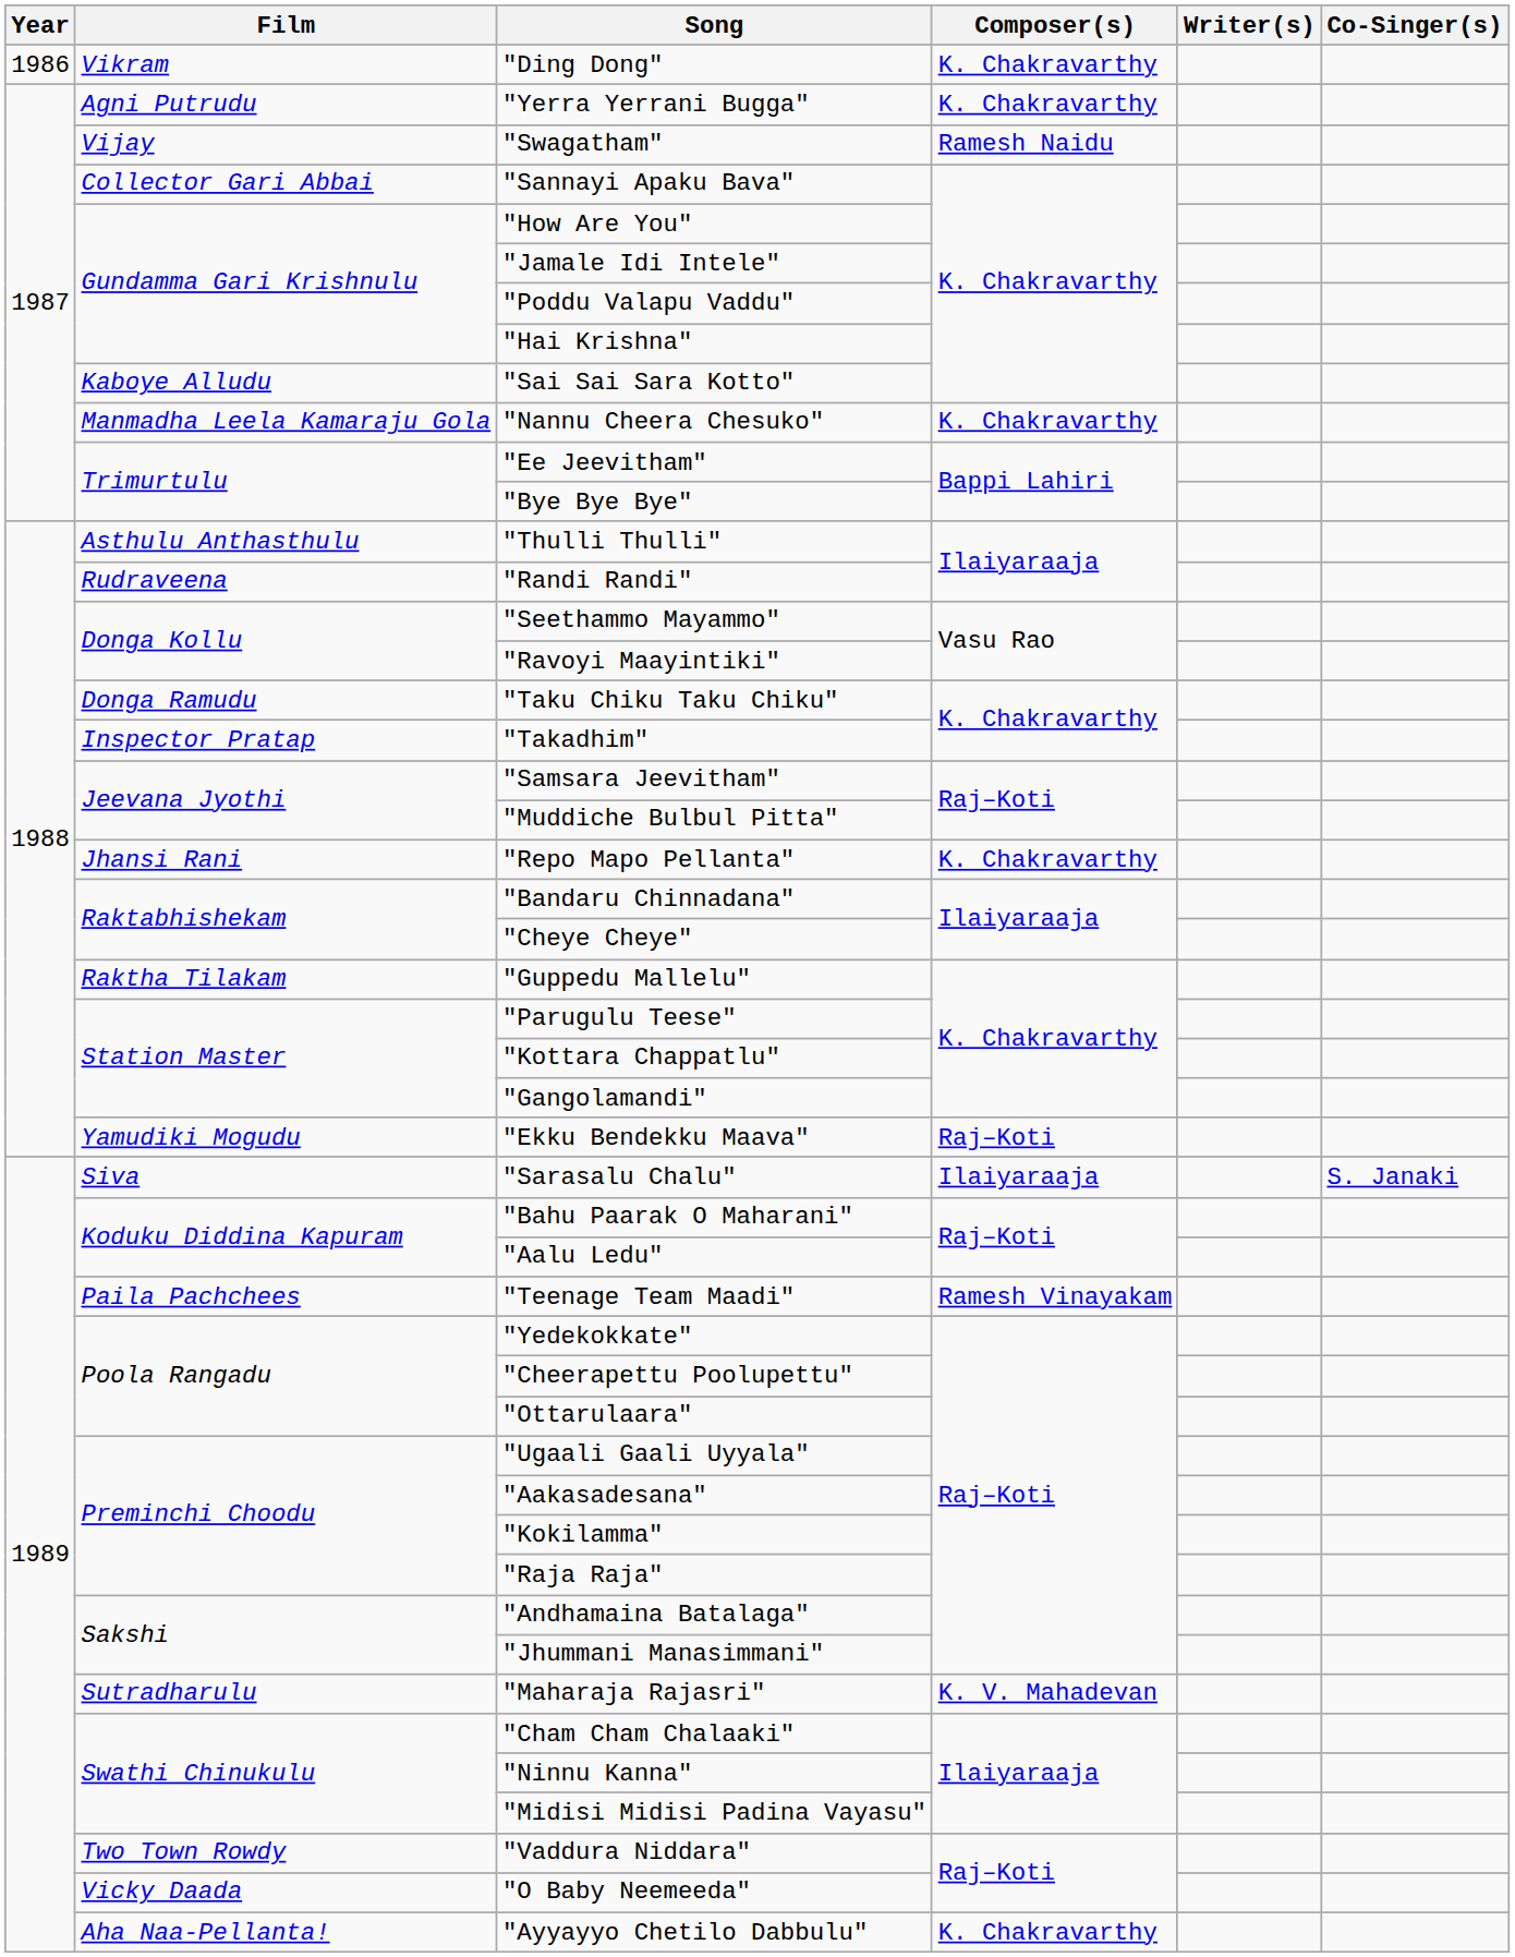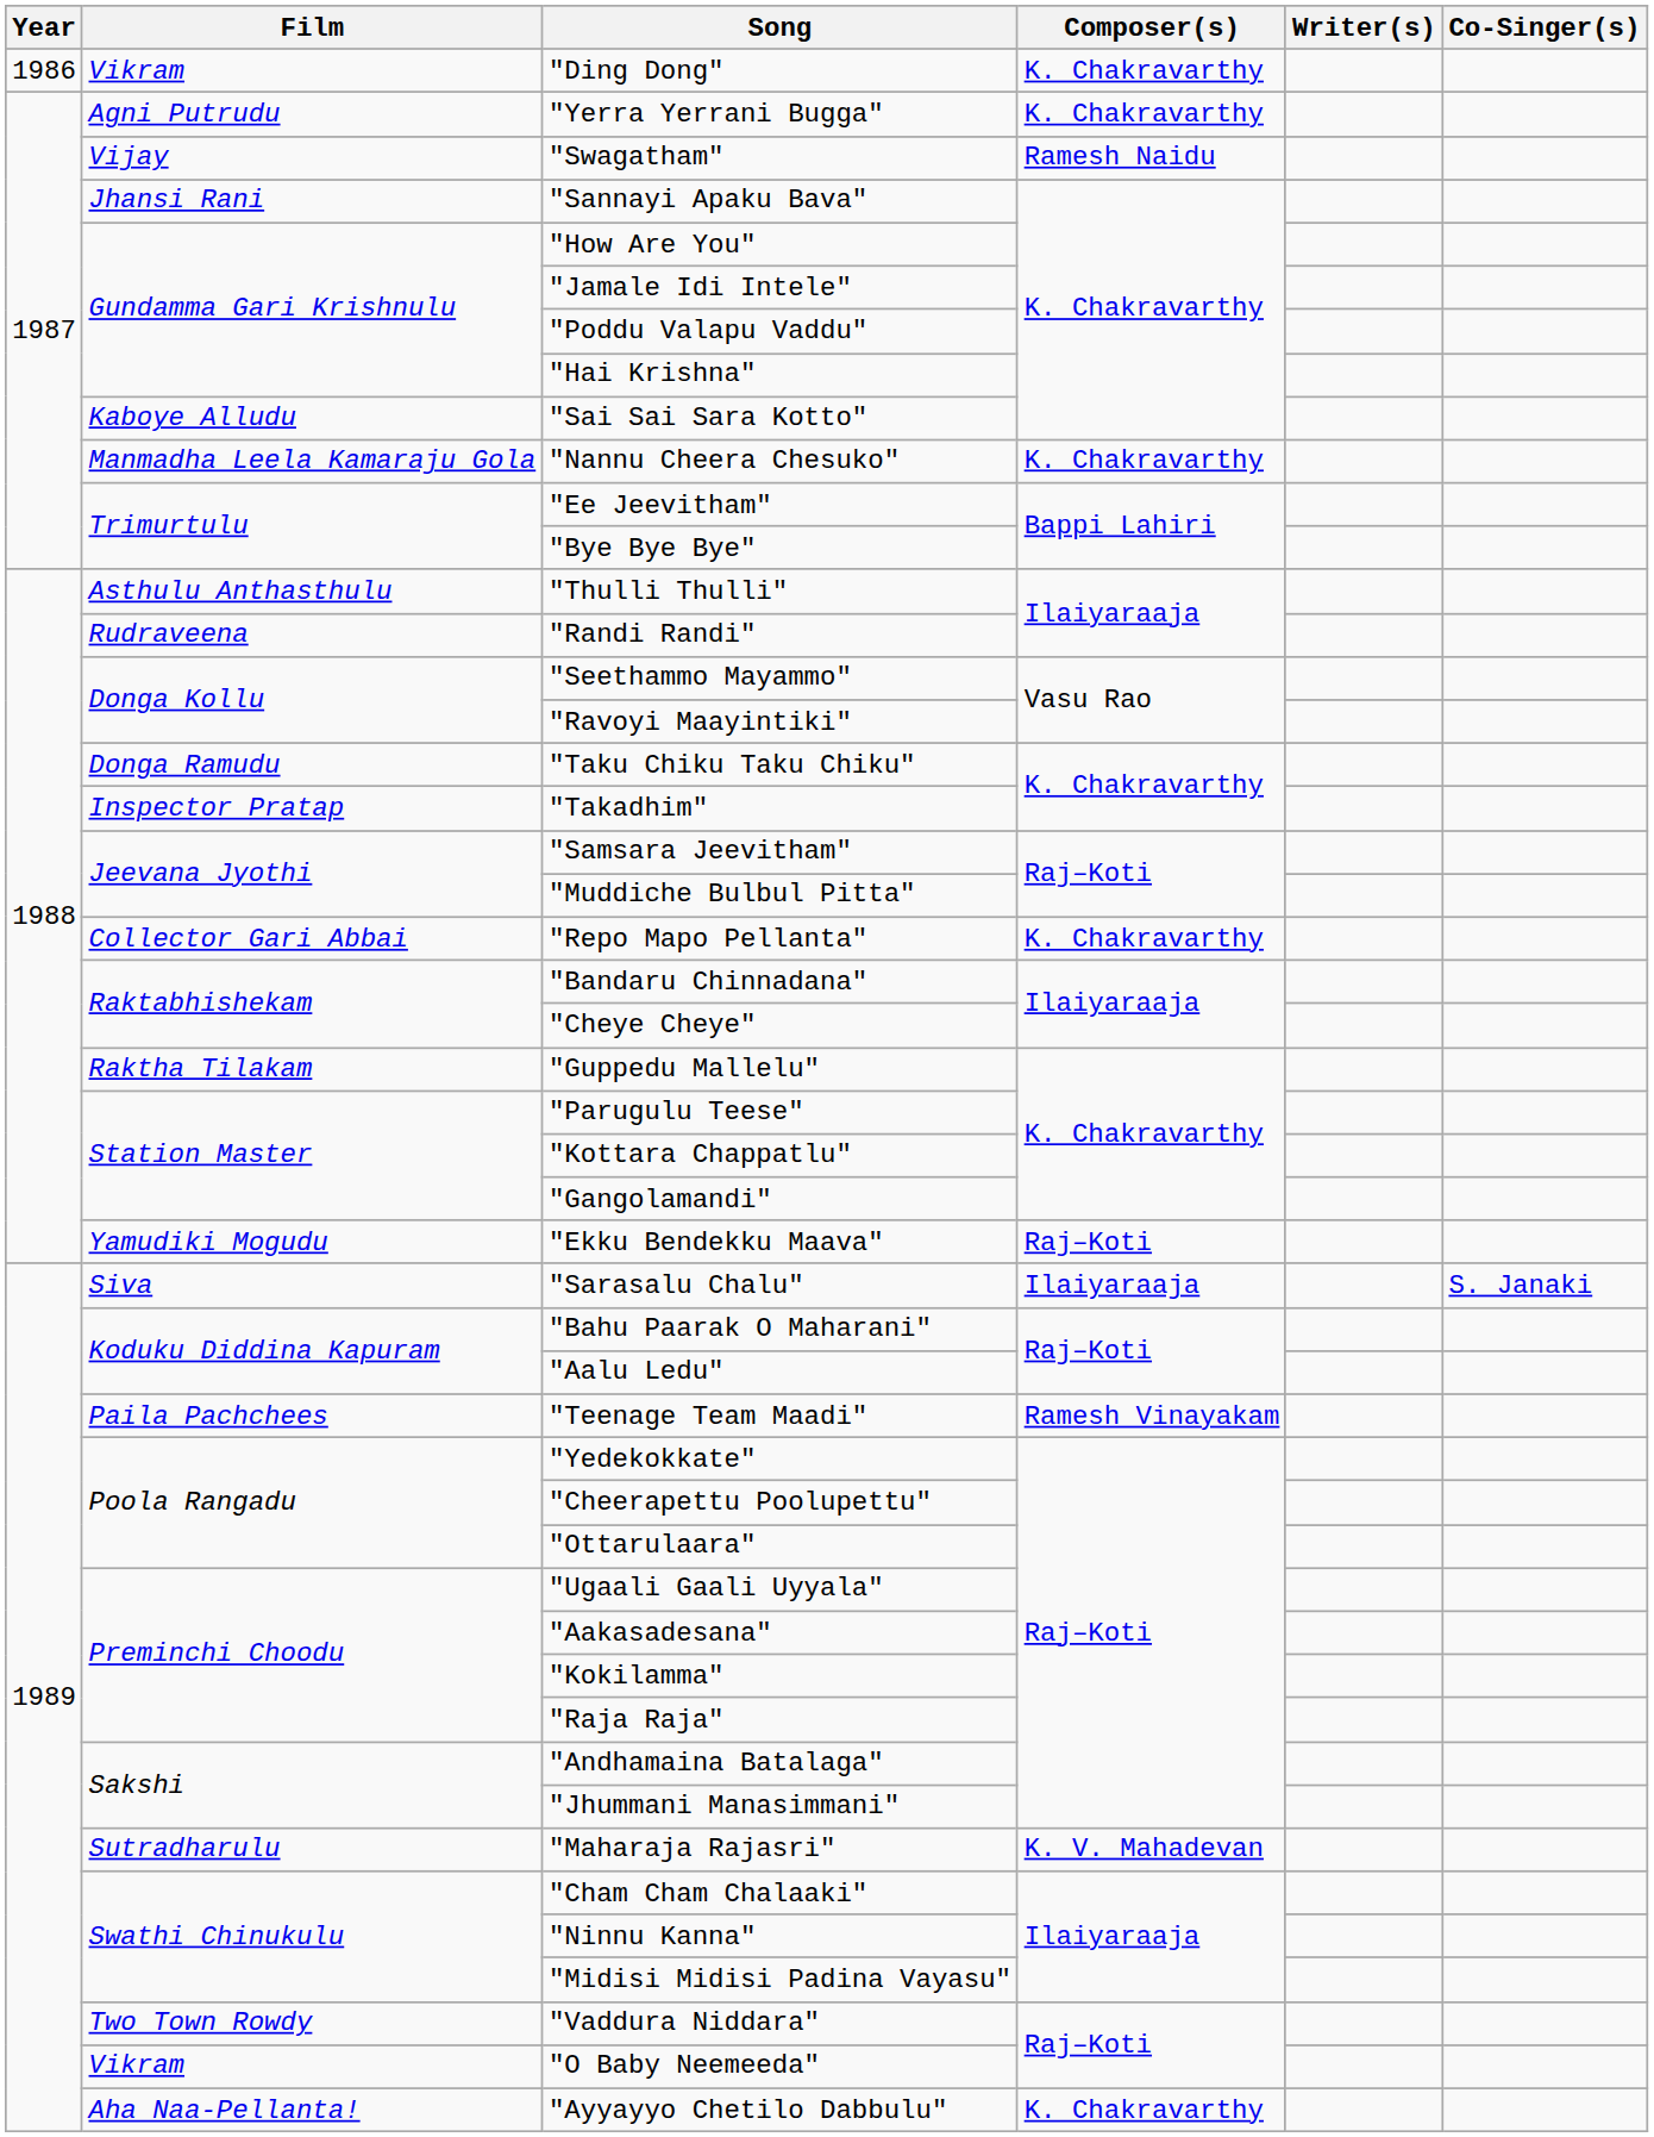"Sannayi Apaku Bava" | Film: Collector Gari Abbai -> Jhansi Rani
"Repo Mapo Pellanta" | Film: Jhansi Rani -> Collector Gari Abbai
"O Baby Neemeeda" | Film: Vicky Daada -> Vikram
